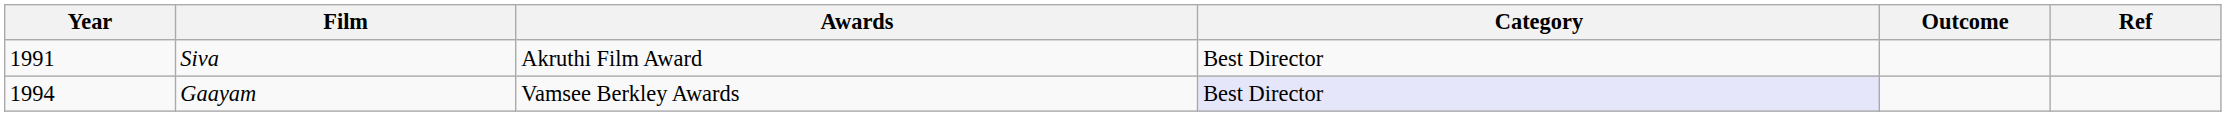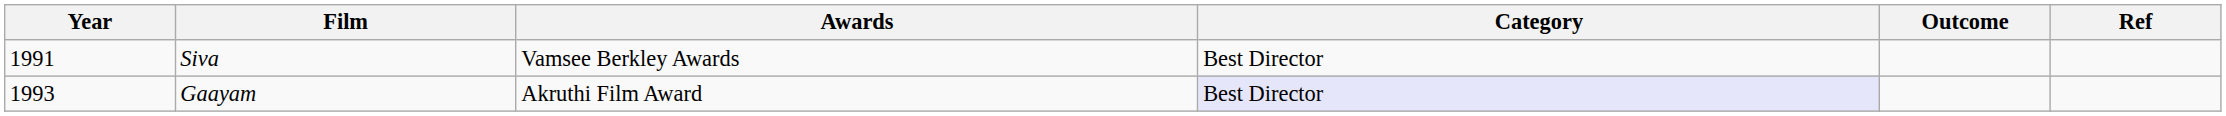Siva | Awards: Akruthi Film Award -> Vamsee Berkley Awards
Gaayam | Year: 1994 -> 1993
Gaayam | Awards: Vamsee Berkley Awards -> Akruthi Film Award
